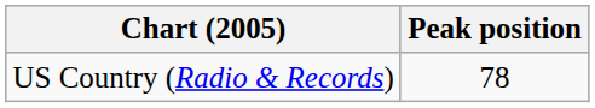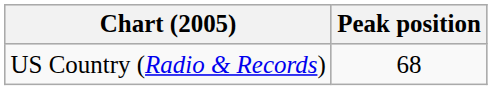US Country (Radio & Records) | Peak position: 78 -> 68
